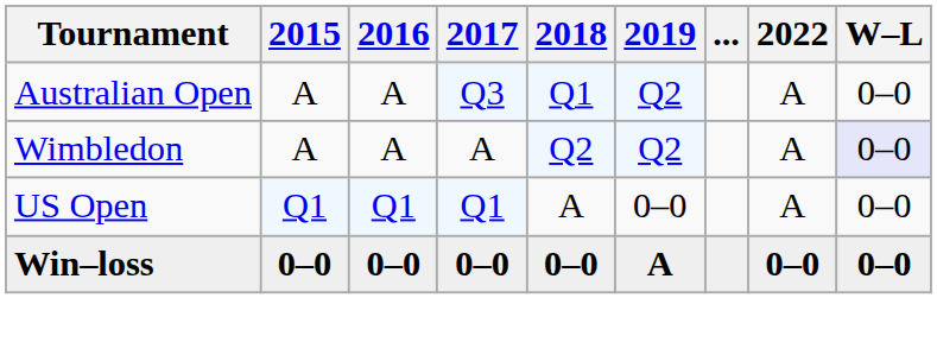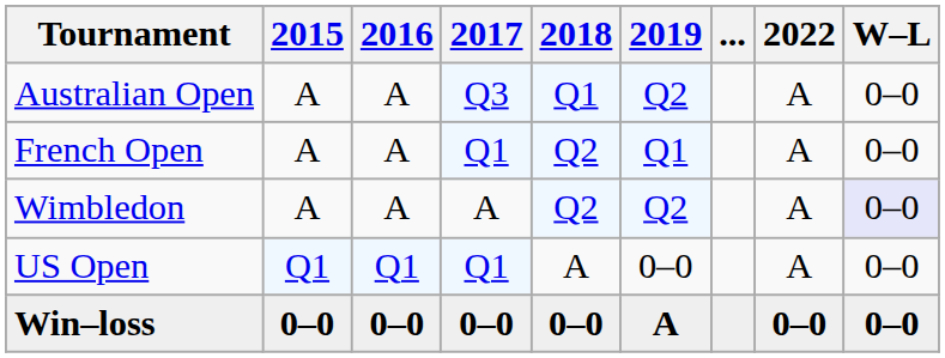+ row: French Open | A | A | Q1 | Q2 | Q1 | A | 0–0
